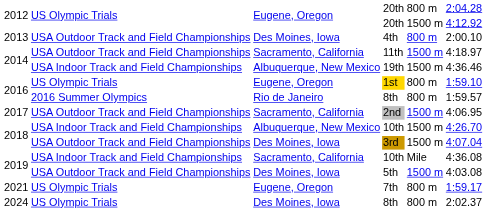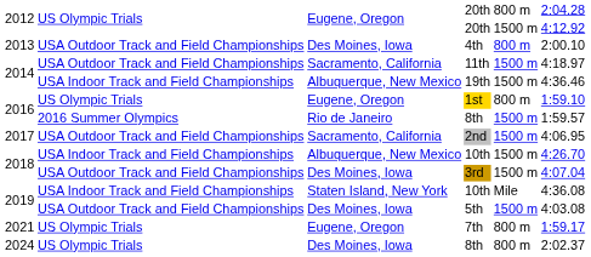2016 / 8th | column 5: 800 m -> 1500 m
2019 / 10th | column 3: Sacramento, California -> Staten Island, New York
